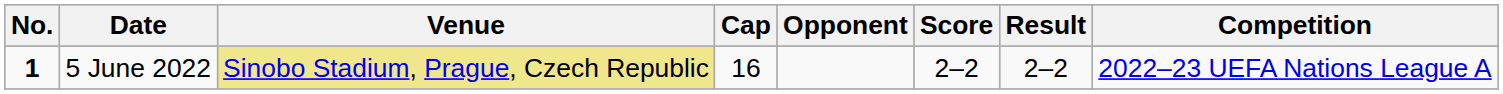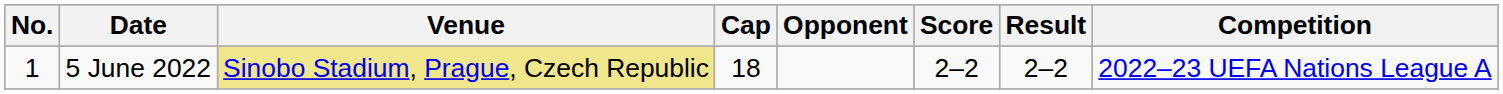5 June 2022 | No.: bold -> normal
5 June 2022 | Cap: 16 -> 18
